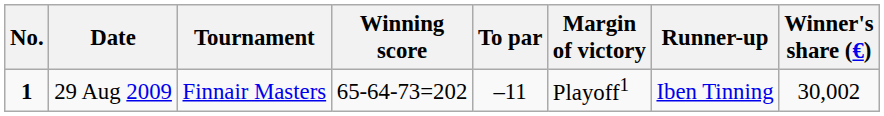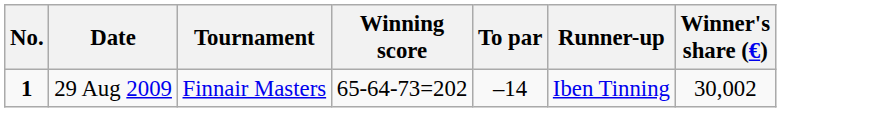- column: Margin of victory | Playoff1
29 Aug 2009 | To par: –11 -> –14
